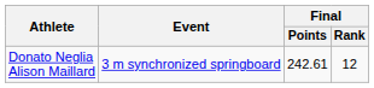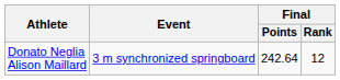Donato Neglia Alison Maillard | Final / Points: 242.61 -> 242.64
